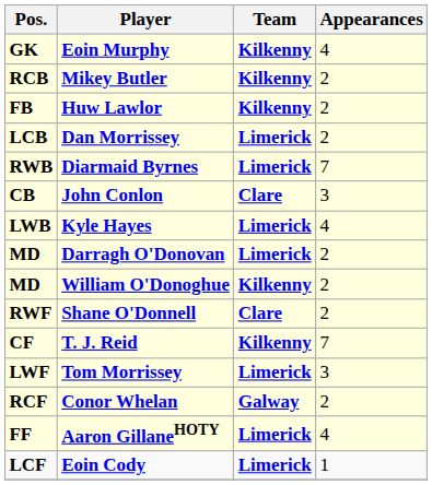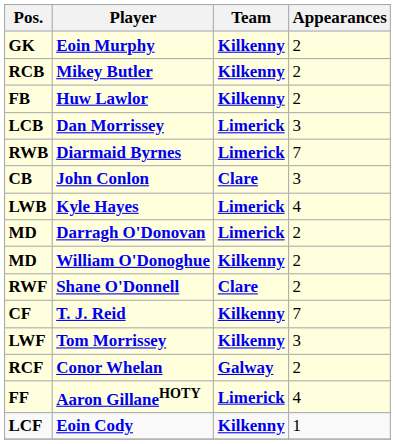Eoin Murphy | Appearances: 4 -> 2
Dan Morrissey | Appearances: 2 -> 3
Tom Morrissey | Team: Limerick -> Kilkenny
Eoin Cody | Team: Limerick -> Kilkenny
